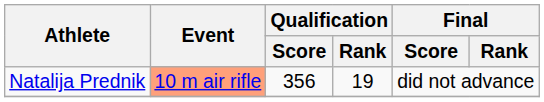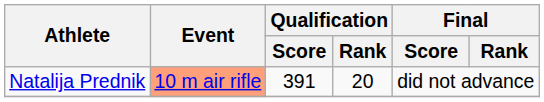Natalija Prednik | Qualification / Score: 356 -> 391
Natalija Prednik | Qualification / Rank: 19 -> 20
